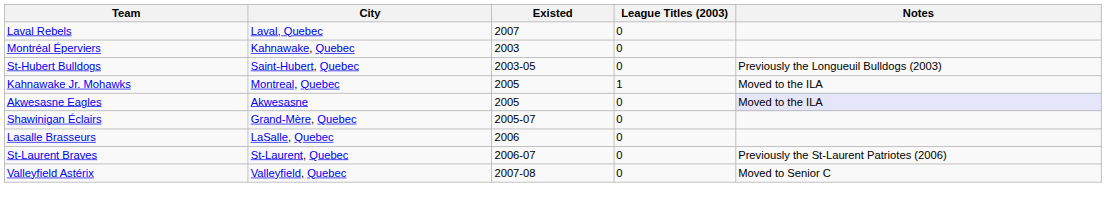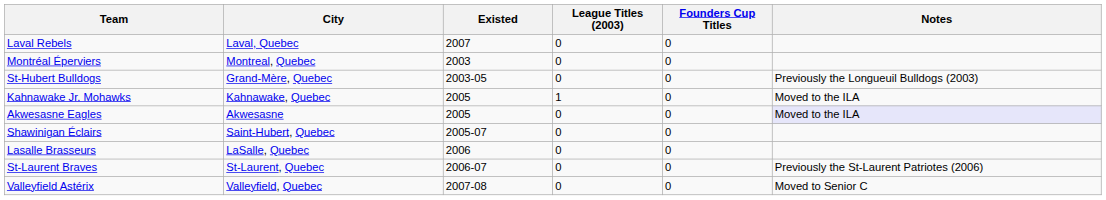+ column: Founders Cup Titles | 0 | 0 | 0 | 0 | 0 | 0 | 0 | 0 | 0
Montréal Éperviers | City: Kahnawake, Quebec -> Montreal, Quebec
St-Hubert Bulldogs | City: Saint-Hubert, Quebec -> Grand-Mère, Quebec
Kahnawake Jr. Mohawks | City: Montreal, Quebec -> Kahnawake, Quebec
Shawinigan Éclairs | City: Grand-Mère, Quebec -> Saint-Hubert, Quebec
